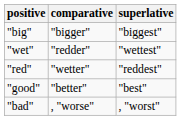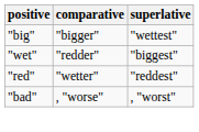"big" | superlative: "biggest" -> "wettest"
"wet" | superlative: "wettest" -> "biggest"
- row: "good" | "better" | "best"
